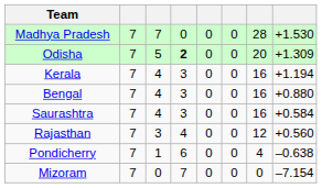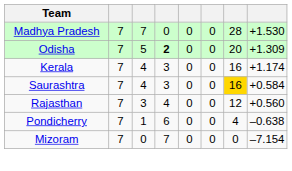Kerala | column 8: +1.194 -> +1.174
- row: Bengal | 7 | 4 | 3 | 0 | 0 | 16 | +0.880
Saurashtra | column 7: no background -> gold background
